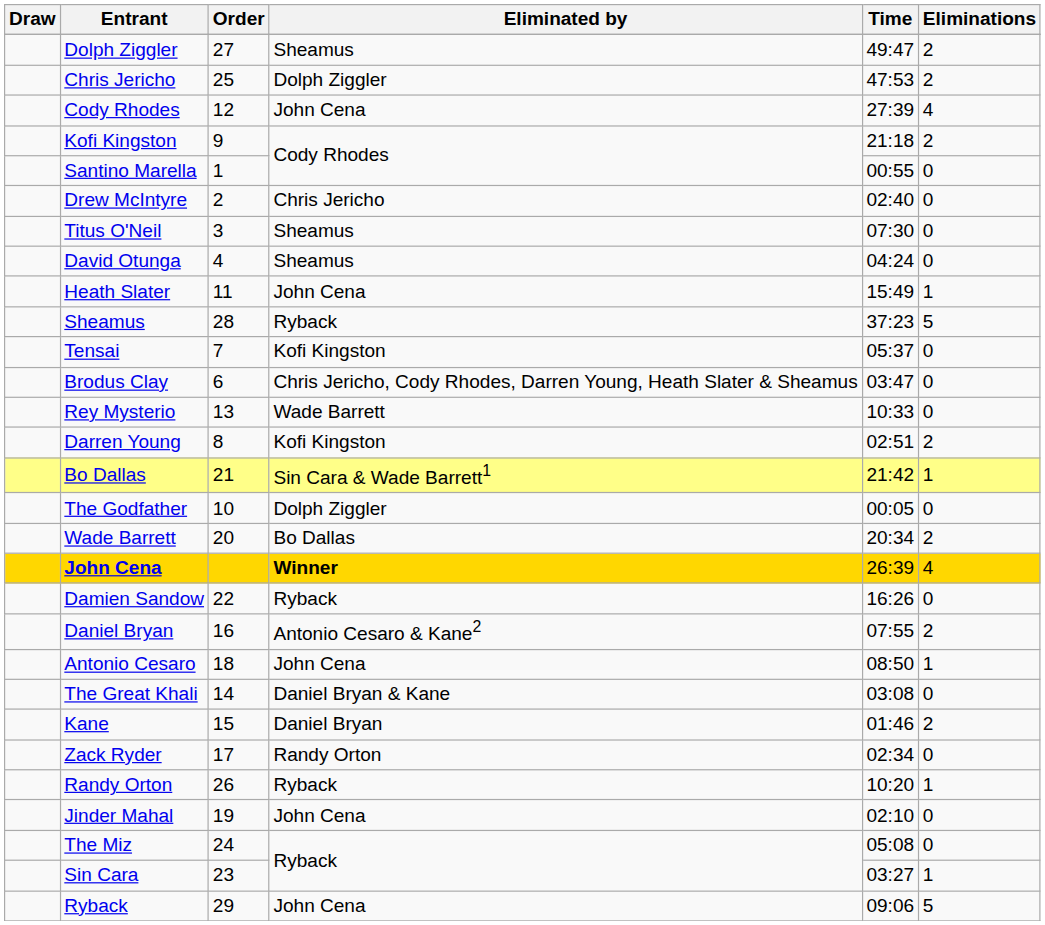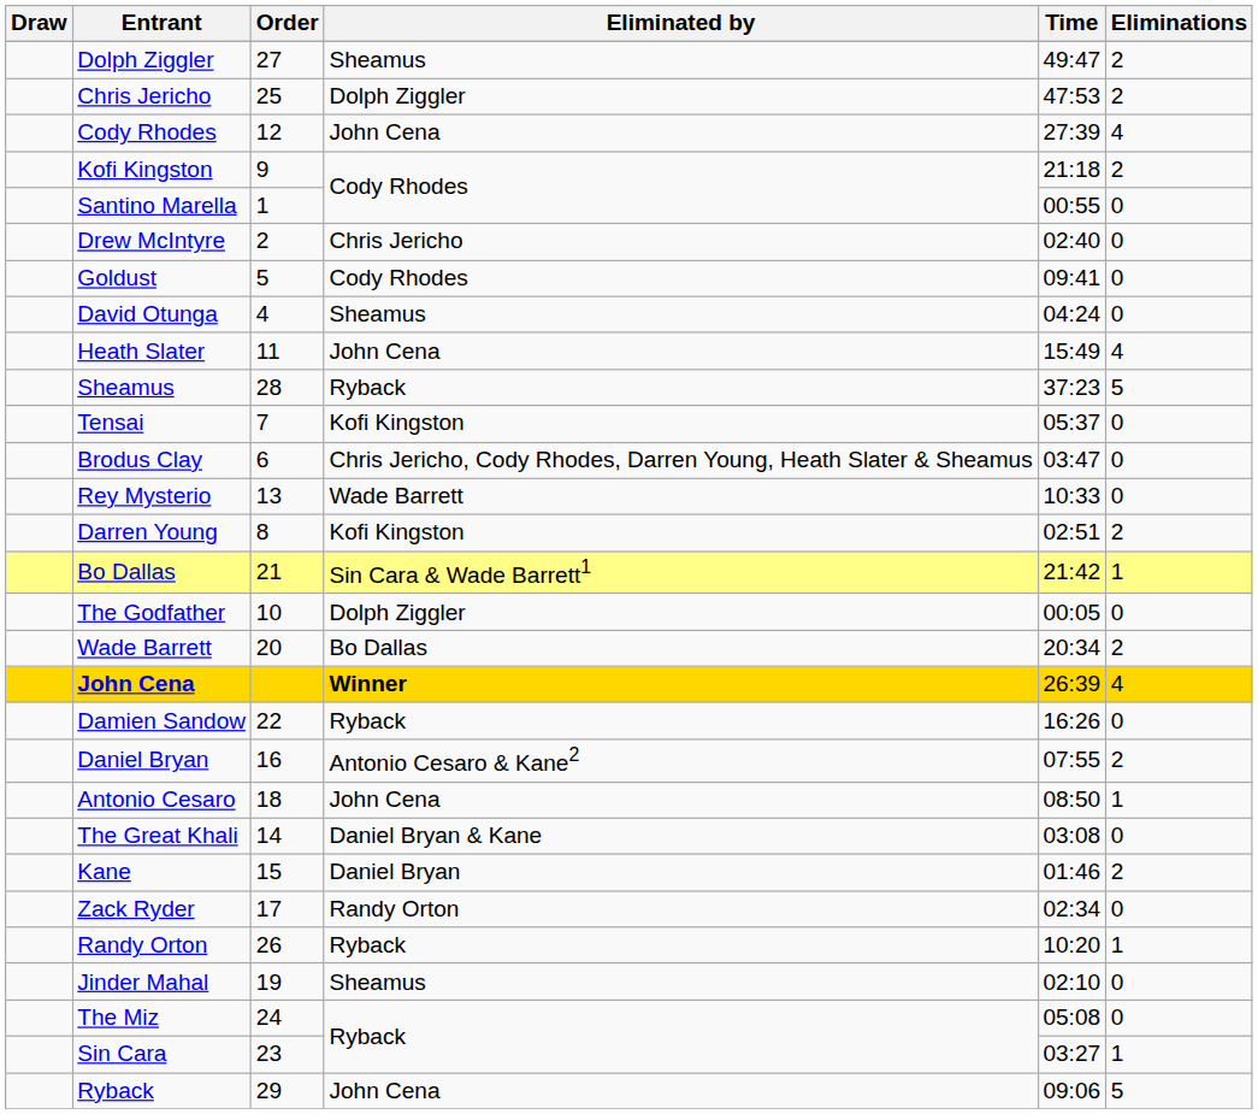- row: Titus O'Neil | 3 | Sheamus | 07:30 | 0
+ row: Goldust | 5 | Cody Rhodes | 09:41 | 0
Heath Slater | Eliminations: 1 -> 4
Jinder Mahal | Eliminated by: John Cena -> Sheamus
